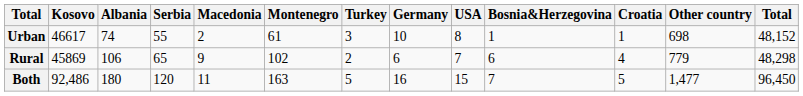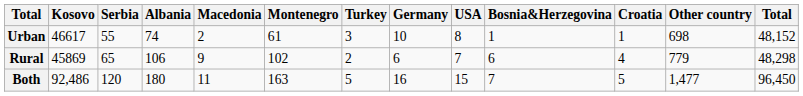columns swapped: Serbia <-> Albania
